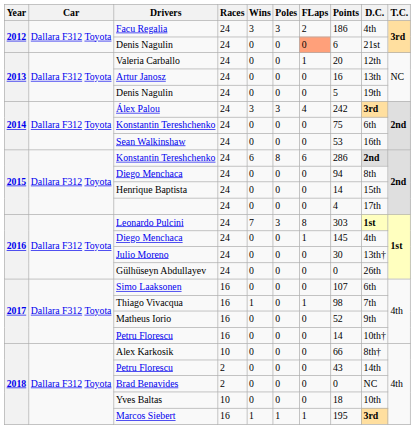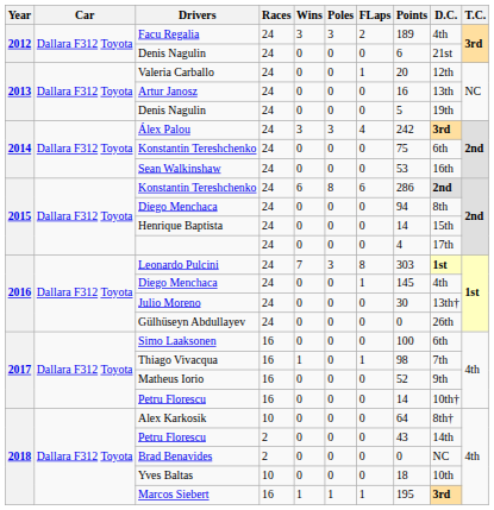Facu Regalia | Points: 186 -> 189
2012 / Denis Nagulin | FLaps: lightsalmon background -> no background
Simo Laaksonen | Points: 107 -> 100
Alex Karkosik | Points: 66 -> 64
